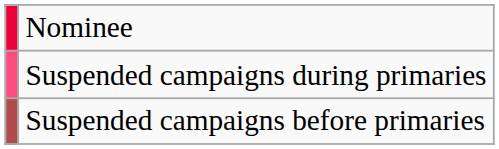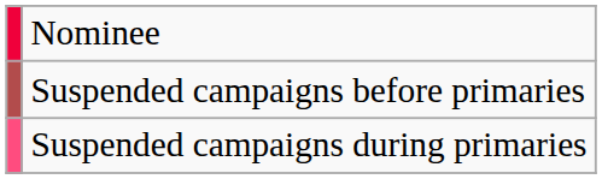rows swapped: Suspended campaigns during primaries <-> Suspended campaigns before primaries
